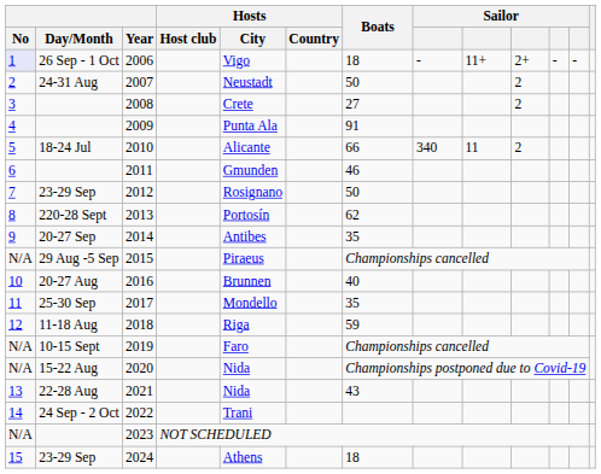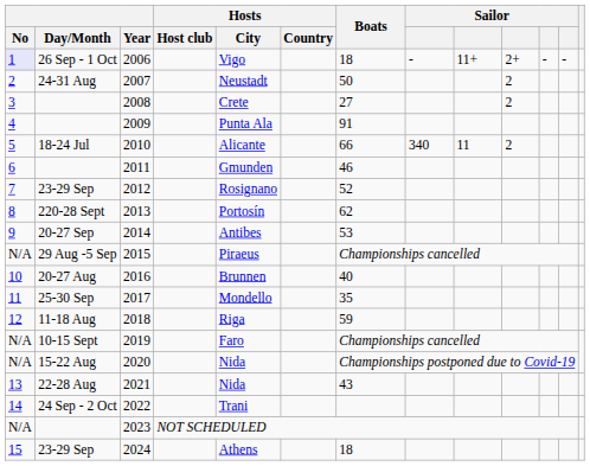2012 | Boats: 50 -> 52
2014 | Boats: 35 -> 53
